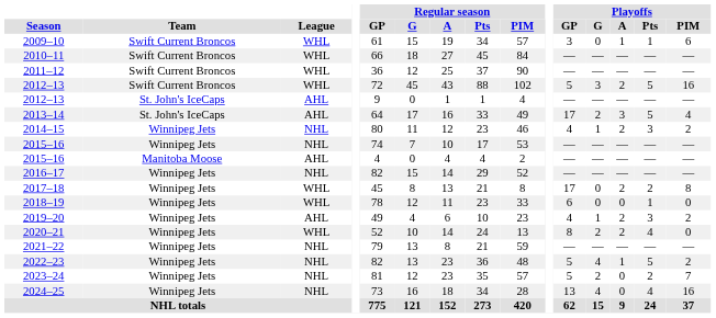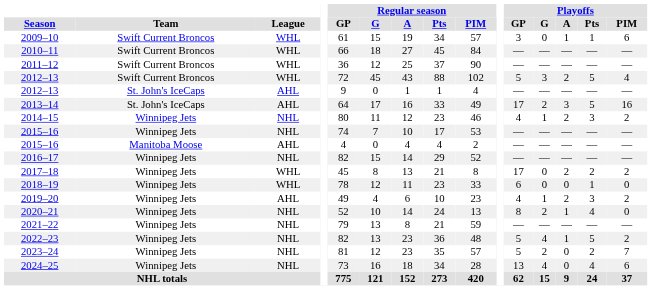2012–13 / Swift Current Broncos | Playoffs / PIM: 16 -> 4
2013–14 | Playoffs / PIM: 4 -> 16
2017–18 | Playoffs / PIM: 8 -> 2
2020–21 | League: WHL -> NHL
2020–21 | Playoffs / A: 2 -> 1
2024–25 | Playoffs / PIM: 16 -> 6
